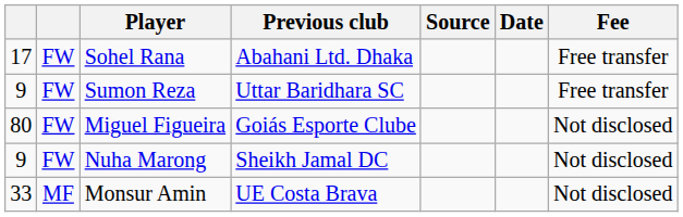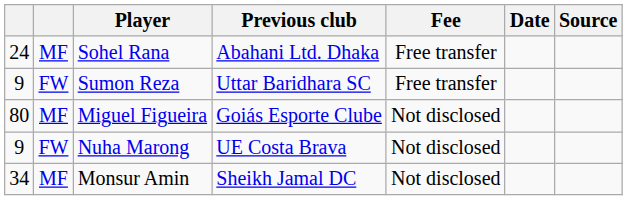columns swapped: Fee <-> Source
Sohel Rana | column 1: 17 -> 24
Sohel Rana | column 2: FW -> MF
Miguel Figueira | column 2: FW -> MF
Nuha Marong | Previous club: Sheikh Jamal DC -> UE Costa Brava
Monsur Amin | column 1: 33 -> 34
Monsur Amin | Previous club: UE Costa Brava -> Sheikh Jamal DC
